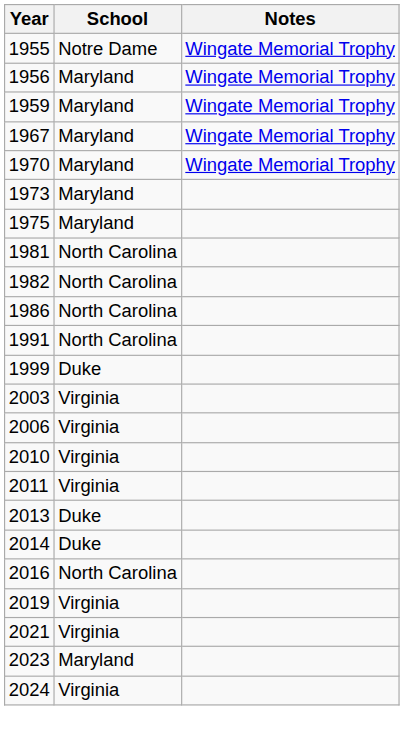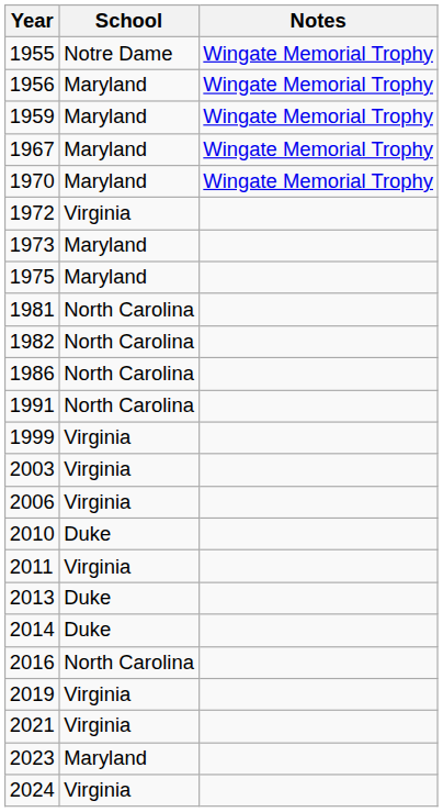+ row: 1972 | Virginia
1999 | School: Duke -> Virginia
2010 | School: Virginia -> Duke
